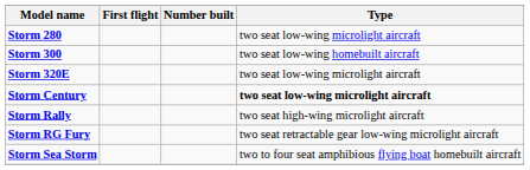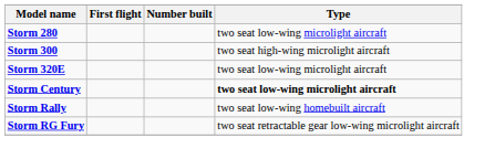Storm 300 | Type: two seat low-wing homebuilt aircraft -> two seat high-wing microlight aircraft
Storm Rally | Type: two seat high-wing microlight aircraft -> two seat low-wing homebuilt aircraft
- row: Storm Sea Storm | two to four seat amphibious flying boat homebuilt aircraft
